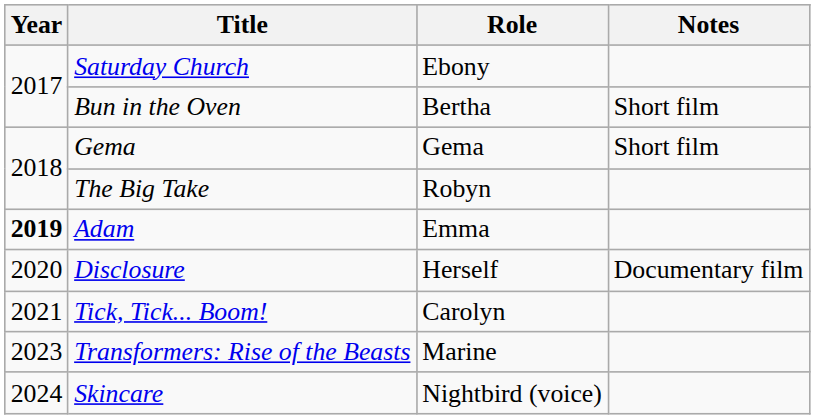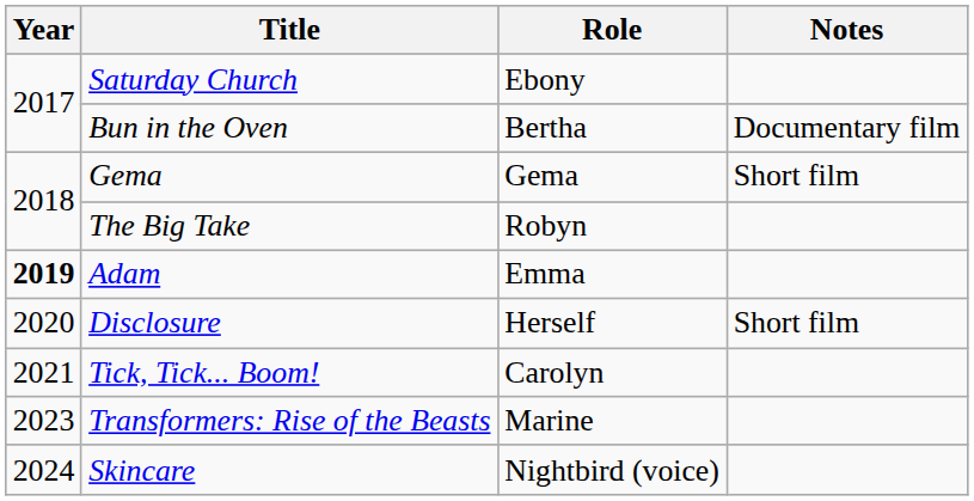Bun in the Oven | Notes: Short film -> Documentary film
Disclosure | Notes: Documentary film -> Short film
